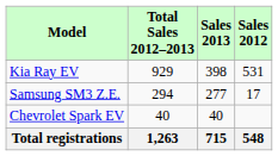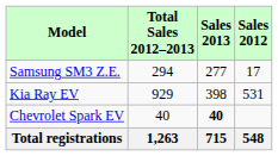rows swapped: Kia Ray EV <-> Samsung SM3 Z.E.
Chevrolet Spark EV | Sales 2013: normal -> bold
